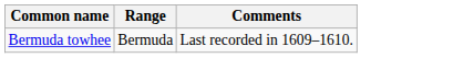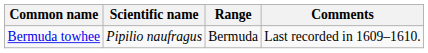+ column: Scientific name | Pipilio naufragus
